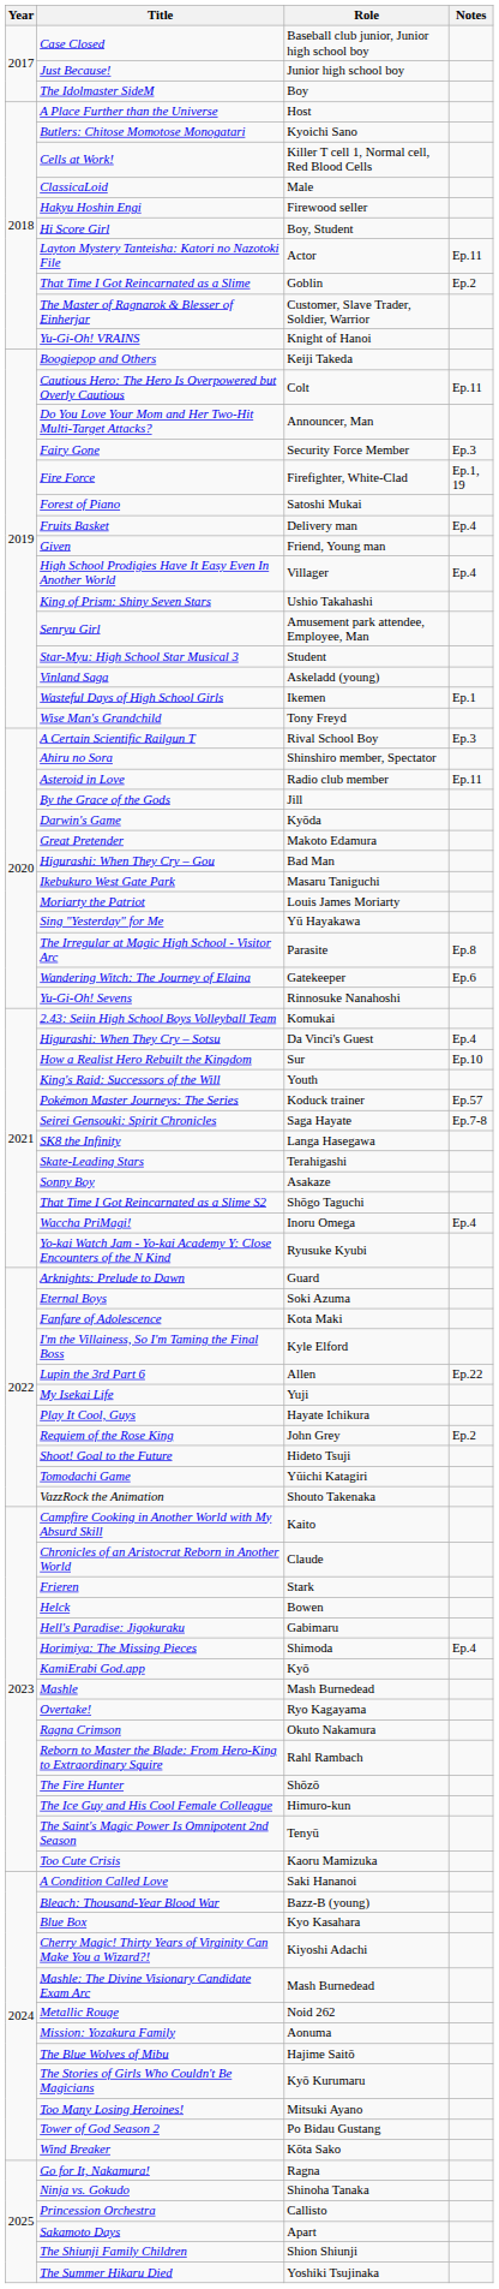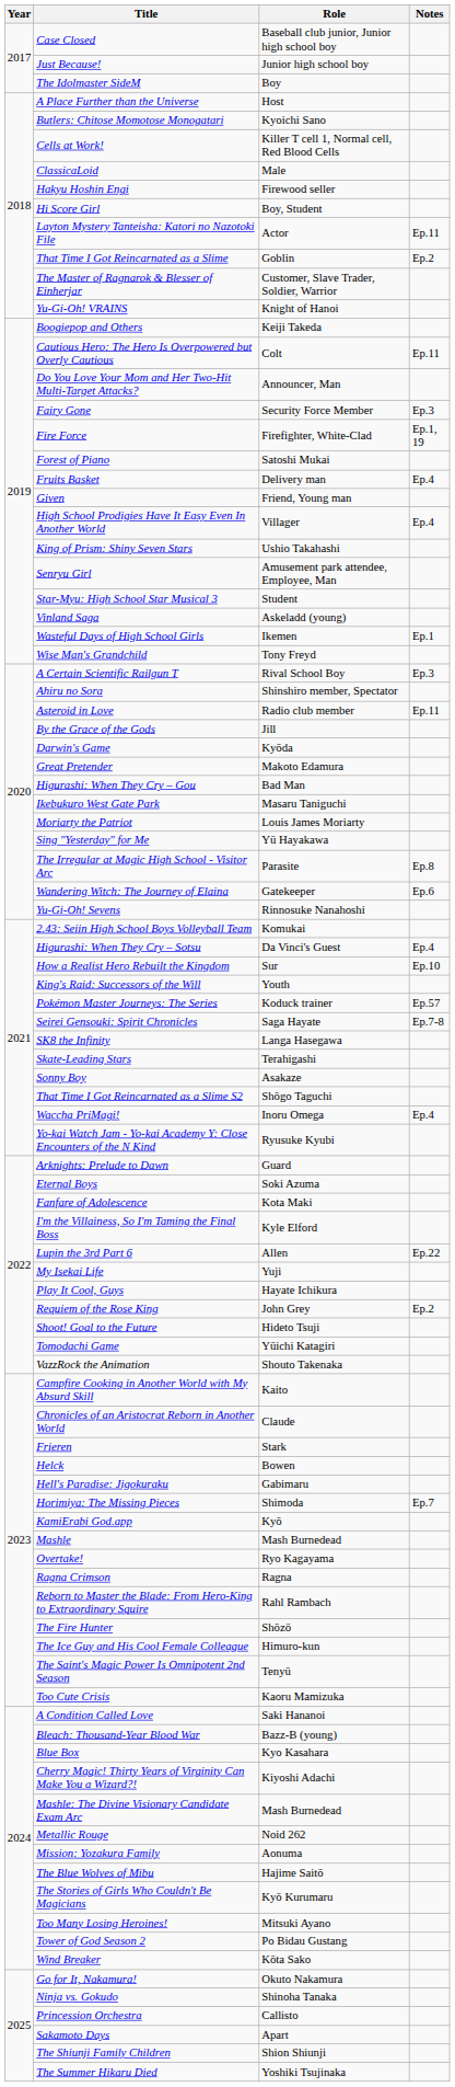Horimiya: The Missing Pieces | Notes: Ep.4 -> Ep.7
Ragna Crimson | Role: Okuto Nakamura -> Ragna
Go for It, Nakamura! | Role: Ragna -> Okuto Nakamura
